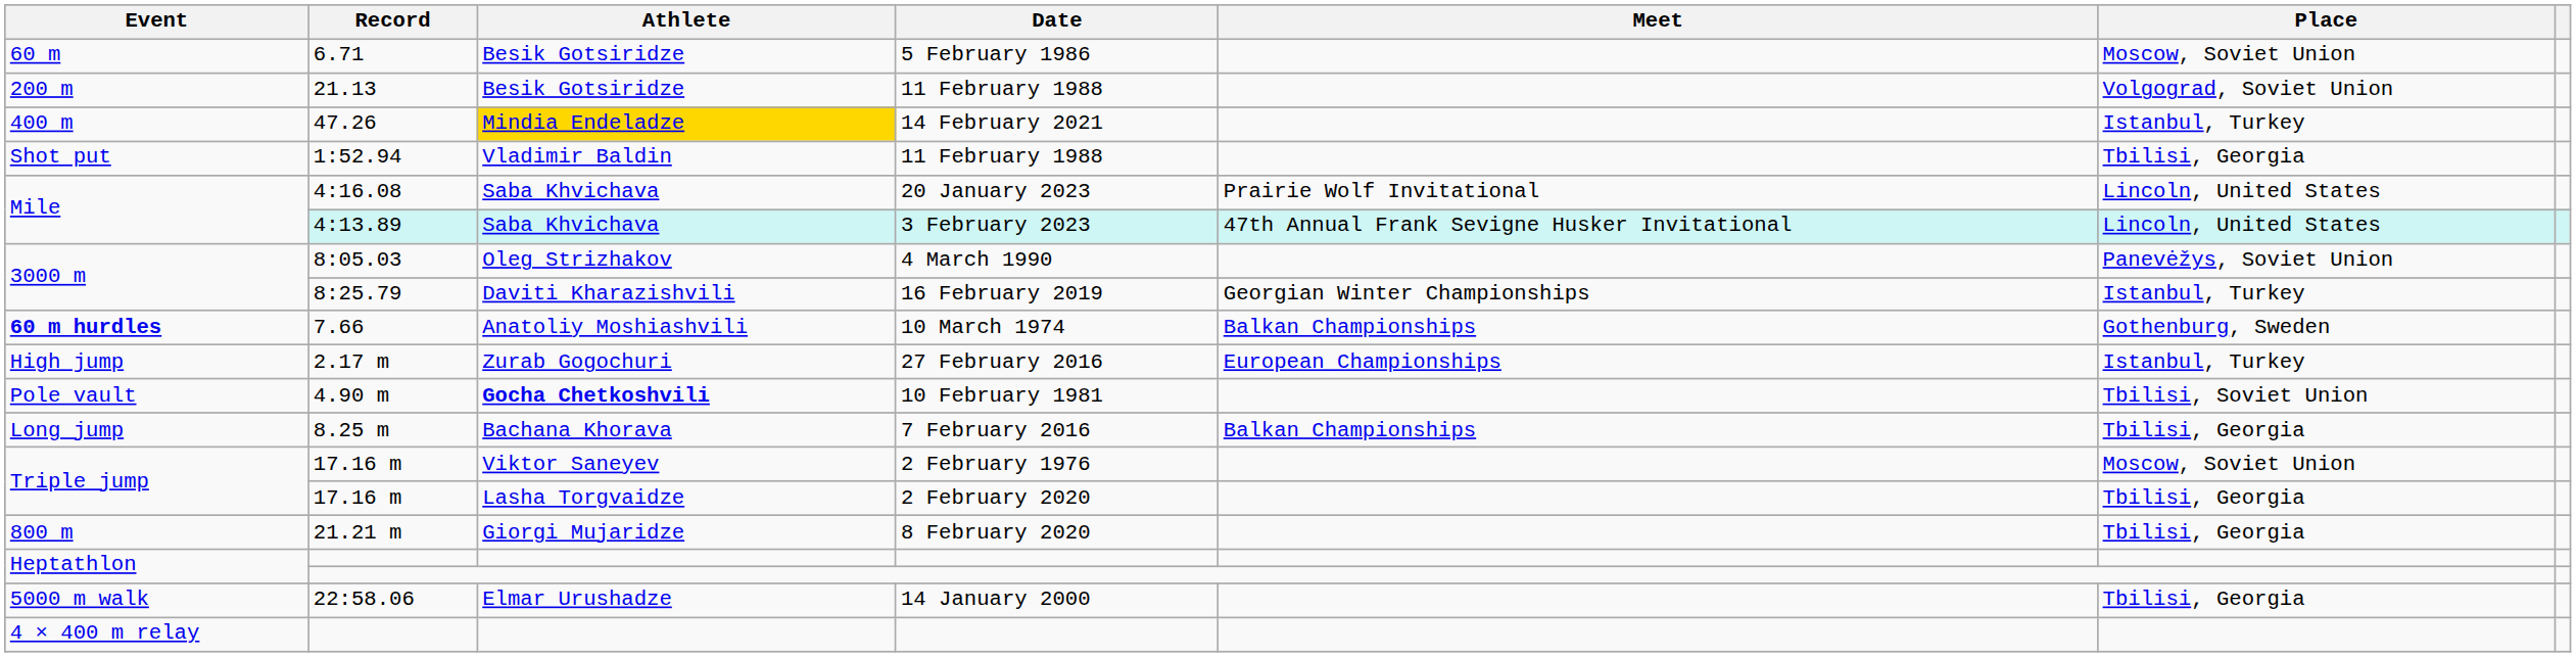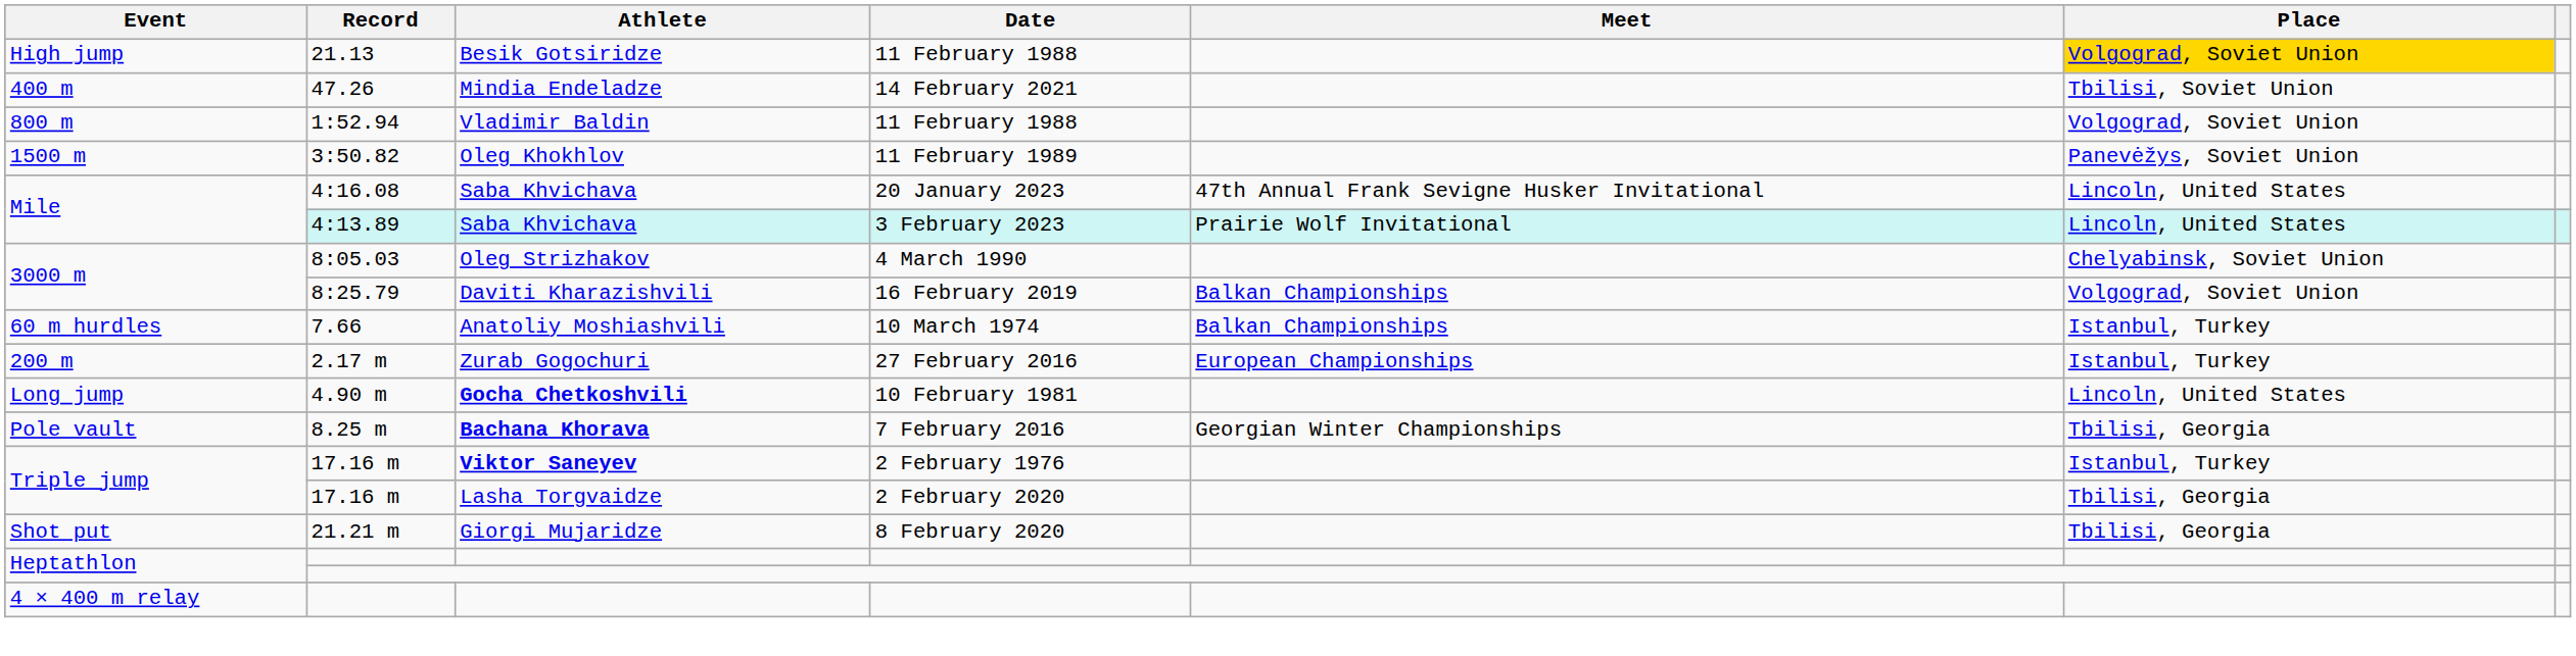- row: 60 m | 6.71 | Besik Gotsiridze | 5 February 1986 | Moscow, Soviet Union
21.13 | Event: 200 m -> High jump
21.13 | Place: no background -> gold background
47.26 | Athlete: gold background -> no background
47.26 | Place: Istanbul, Turkey -> Tbilisi, Soviet Union
1:52.94 | Event: Shot put -> 800 m
1:52.94 | Place: Tbilisi, Georgia -> Volgograd, Soviet Union
+ row: 1500 m | 3:50.82 | Oleg Khokhlov | 11 February 1989 | Panevėžys, Soviet Union
4:16.08 | Meet: Prairie Wolf Invitational -> 47th Annual Frank Sevigne Husker Invitational
4:13.89 | Meet: 47th Annual Frank Sevigne Husker Invitational -> Prairie Wolf Invitational
8:05.03 | Place: Panevėžys, Soviet Union -> Chelyabinsk, Soviet Union
8:25.79 | Meet: Georgian Winter Championships -> Balkan Championships
8:25.79 | Place: Istanbul, Turkey -> Volgograd, Soviet Union
7.66 | Event: bold -> normal
7.66 | Place: Gothenburg, Sweden -> Istanbul, Turkey
2.17 m | Event: High jump -> 200 m
4.90 m | Event: Pole vault -> Long jump
4.90 m | Place: Tbilisi, Soviet Union -> Lincoln, United States
8.25 m | Event: Long jump -> Pole vault
8.25 m | Athlete: normal -> bold
8.25 m | Meet: Balkan Championships -> Georgian Winter Championships
17.16 m / 2 February 1976 | Athlete: normal -> bold
17.16 m / 2 February 1976 | Place: Moscow, Soviet Union -> Istanbul, Turkey
21.21 m | Event: 800 m -> Shot put
- row: 5000 m walk | 22:58.06 | Elmar Urushadze | 14 January 2000 | Tbilisi, Georgia
